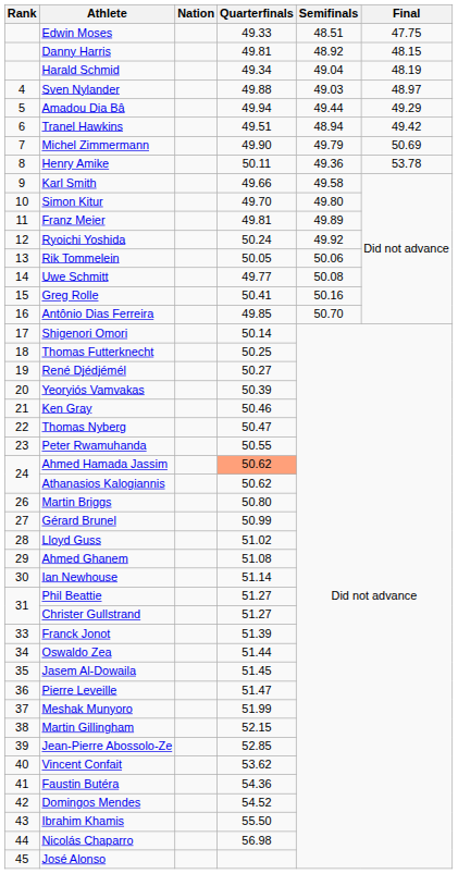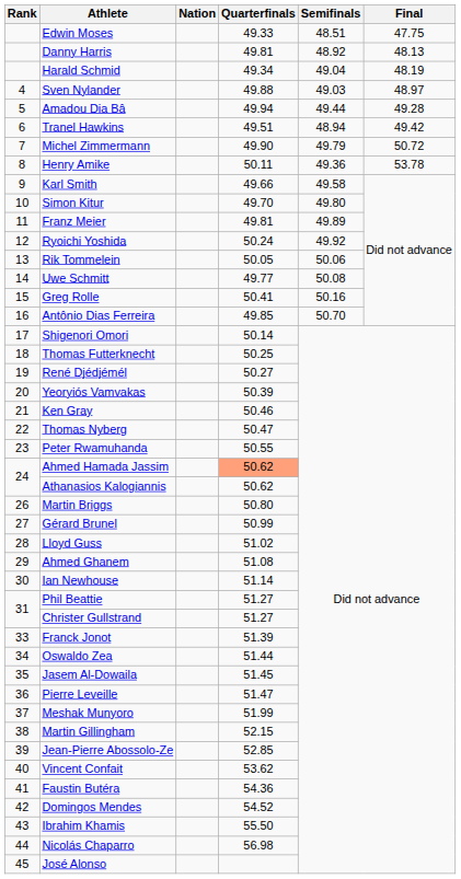Danny Harris | Final: 48.15 -> 48.13
Amadou Dia Bâ | Final: 49.29 -> 49.28
Michel Zimmermann | Final: 50.69 -> 50.72
